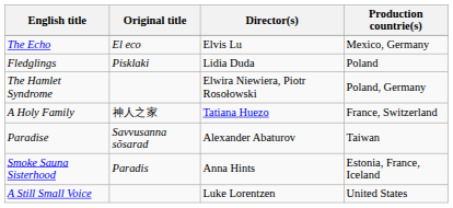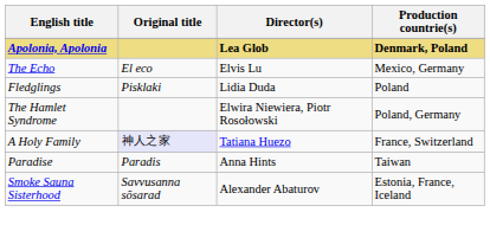+ row: Apolonia, Apolonia | Lea Glob | Denmark, Poland
A Holy Family | Original title: no background -> lavender background
Paradise | Original title: Savvusanna sõsarad -> Paradis
Paradise | Director(s): Alexander Abaturov -> Anna Hints
Smoke Sauna Sisterhood | Original title: Paradis -> Savvusanna sõsarad
Smoke Sauna Sisterhood | Director(s): Anna Hints -> Alexander Abaturov
- row: A Still Small Voice | Luke Lorentzen | United States
